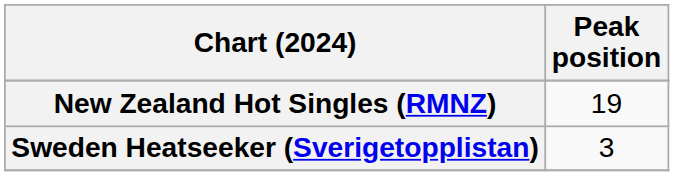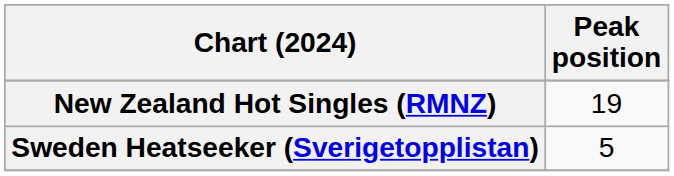Sweden Heatseeker (Sverigetopplistan) | Peak position: 3 -> 5
